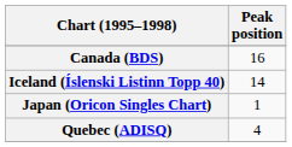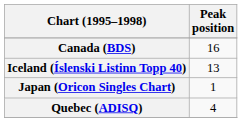Iceland (Íslenski Listinn Topp 40) | Peak position: 14 -> 13
